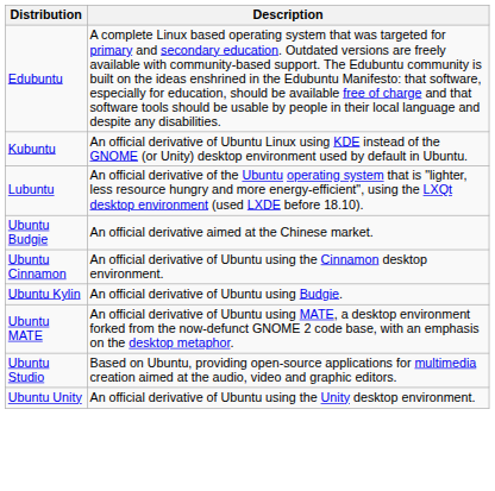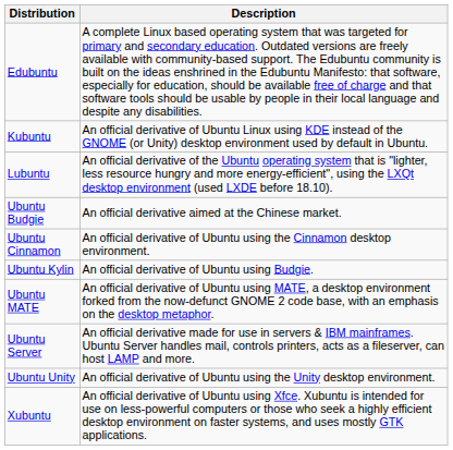+ row: Ubuntu Server | An official derivative made for use in servers & IBM mainframes. Ubuntu Server handles mail, controls printers, acts as a fileserver, can host LAMP and more.
- row: Ubuntu Studio | Based on Ubuntu, providing open-source applications for multimedia creation aimed at the audio, video and graphic editors.
+ row: Xubuntu | An official derivative of Ubuntu using Xfce. Xubuntu is intended for use on less-powerful computers or those who seek a highly efficient desktop environment on faster systems, and uses mostly GTK applications.
